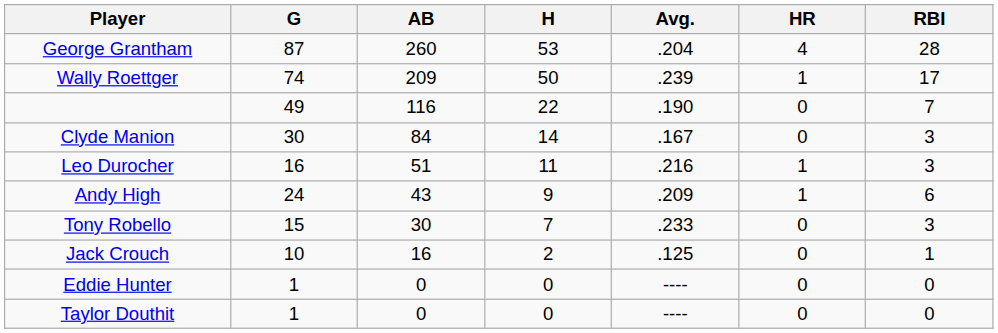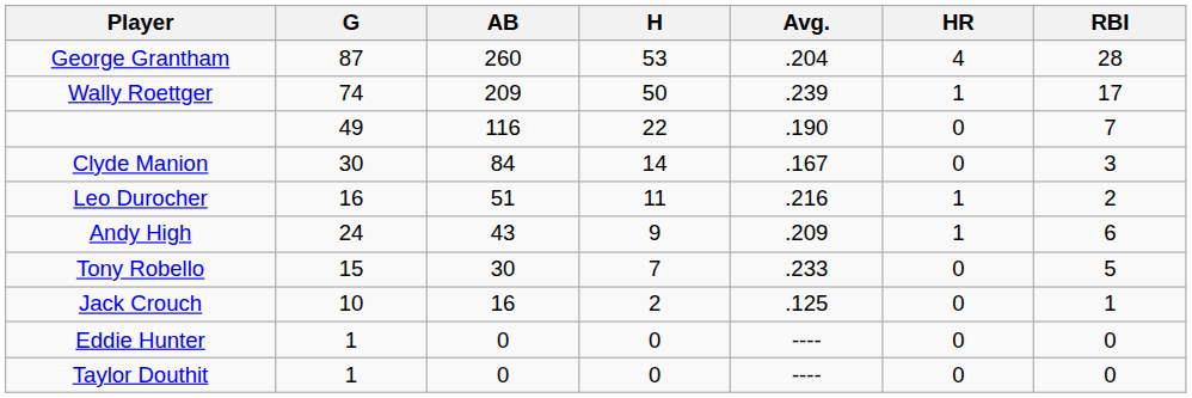Leo Durocher | RBI: 3 -> 2
Tony Robello | RBI: 3 -> 5
